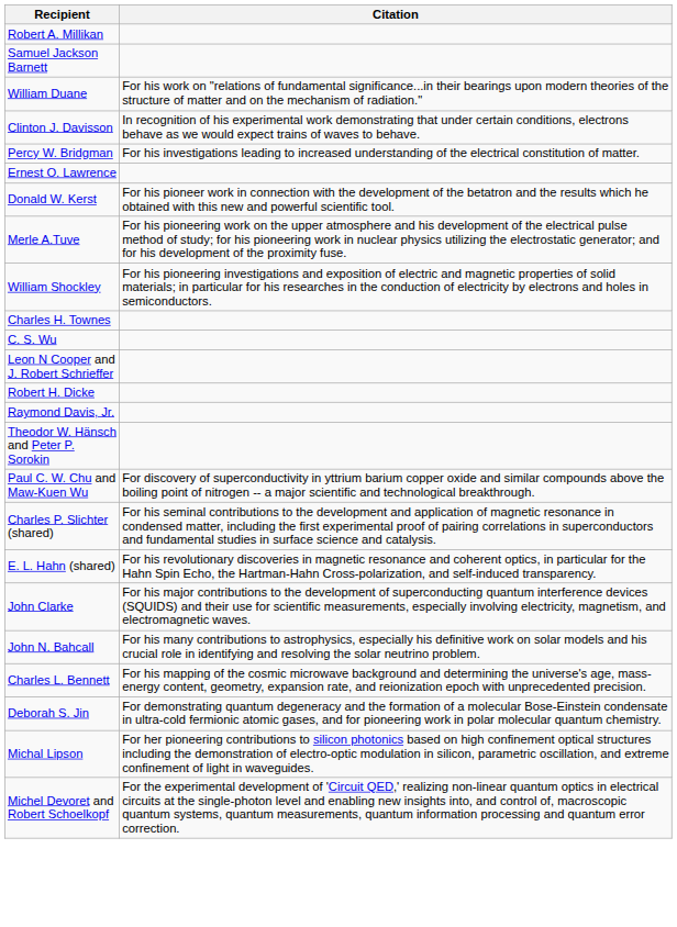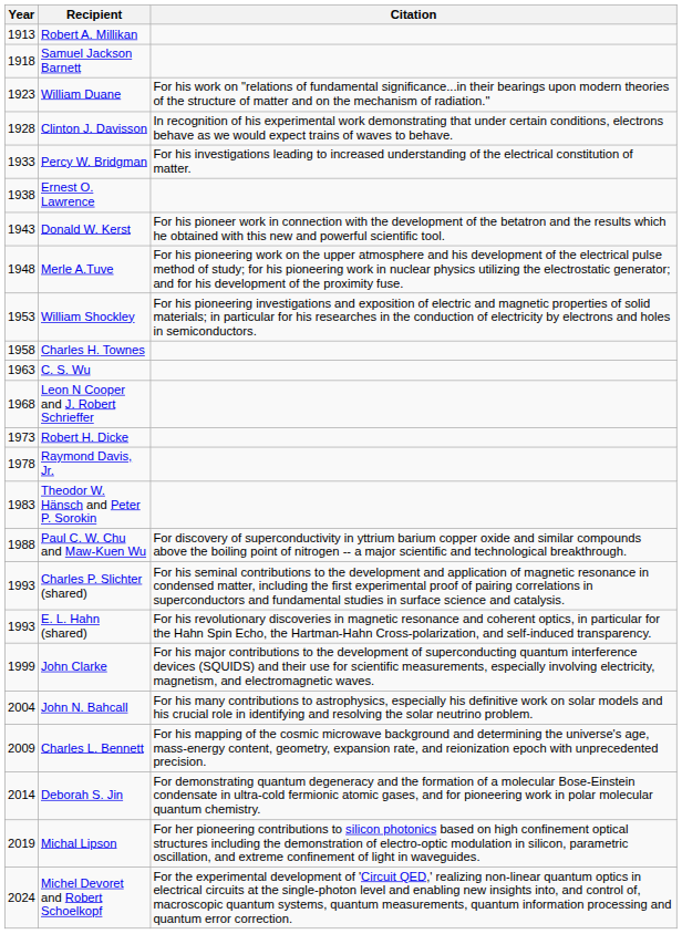+ column: Year | 1913 | 1918 | 1923 | 1928 | 1933 | 1938 | 1943 | 1948 | 1953 | 1958 | 1963 | 1968 | 1973 | 1978 | 1983 | 1988 | 1993 | 1993 | 1999 | 2004 | 2009 | 2014 | 2019 | 2024
